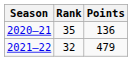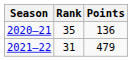2021–22 | Rank: 32 -> 31
